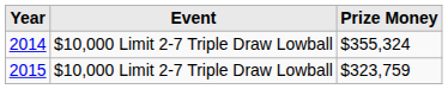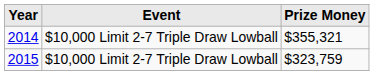2014 | Prize Money: $355,324 -> $355,321
